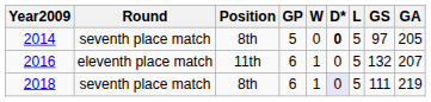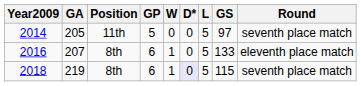columns swapped: Round <-> GA
2014 | Position: 8th -> 11th
2014 | D*: bold -> normal
2016 | Position: 11th -> 8th
2016 | GS: 132 -> 133
2018 | GS: 111 -> 115
